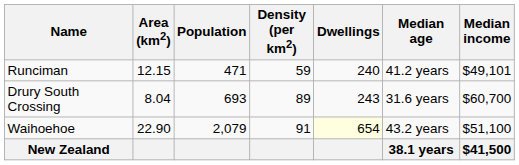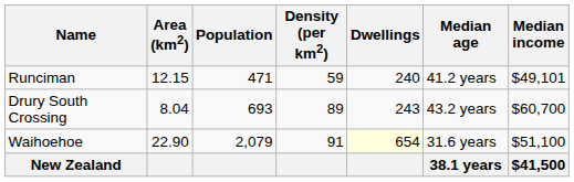Drury South Crossing | Median age: 31.6 years -> 43.2 years
Waihoehoe | Median age: 43.2 years -> 31.6 years
